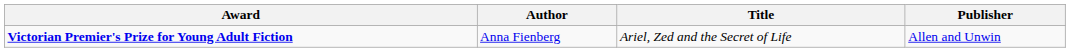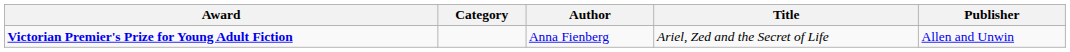+ column: Category
